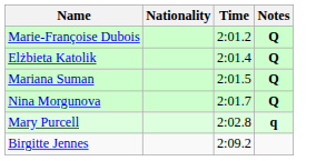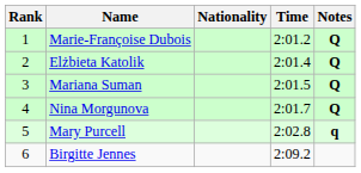+ column: Rank | 1 | 2 | 3 | 4 | 5 | 6
